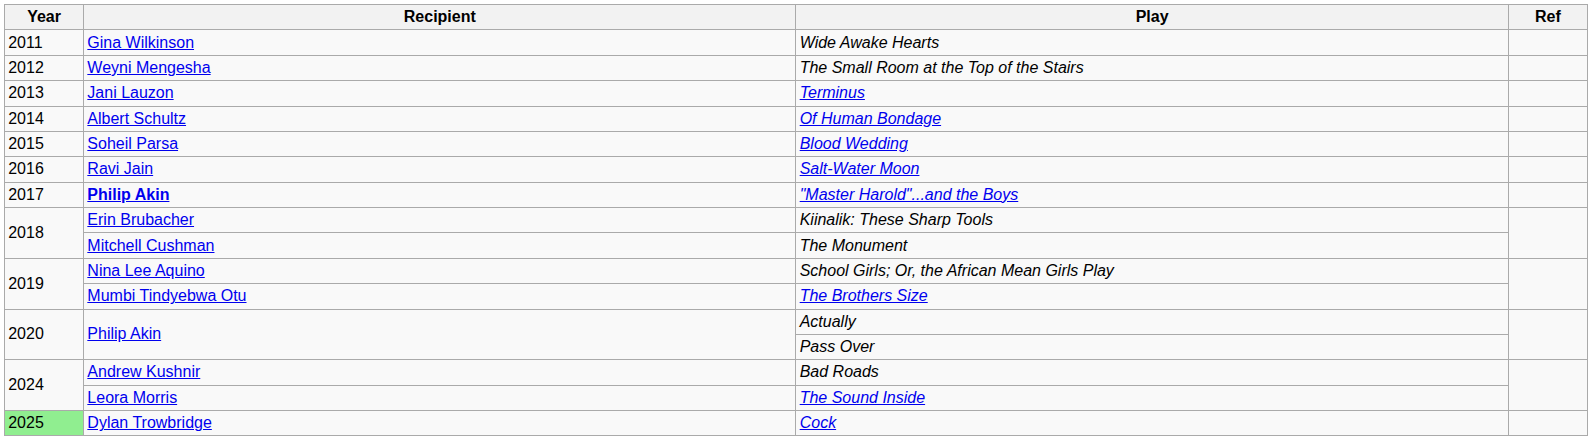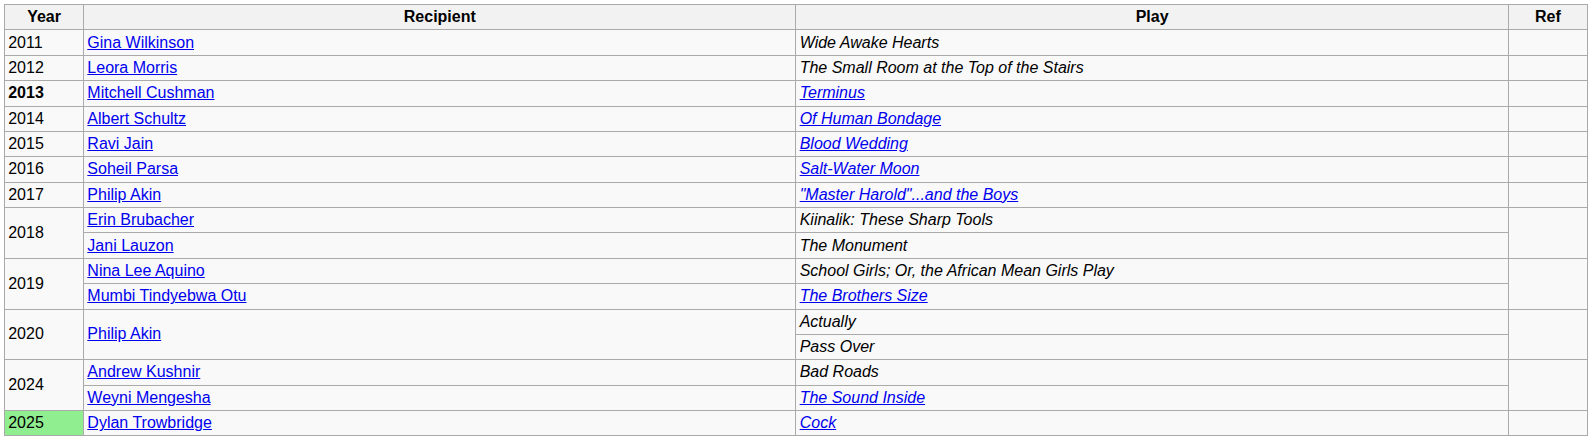The Small Room at the Top of the Stairs | Recipient: Weyni Mengesha -> Leora Morris
Terminus | Year: normal -> bold
Terminus | Recipient: Jani Lauzon -> Mitchell Cushman
Blood Wedding | Recipient: Soheil Parsa -> Ravi Jain
Salt-Water Moon | Recipient: Ravi Jain -> Soheil Parsa
"Master Harold"...and the Boys | Recipient: bold -> normal
The Monument | Recipient: Mitchell Cushman -> Jani Lauzon
The Sound Inside | Recipient: Leora Morris -> Weyni Mengesha
